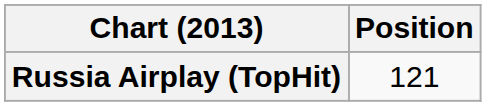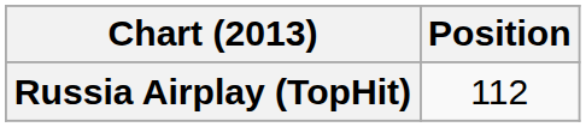Russia Airplay (TopHit) | Position: 121 -> 112
